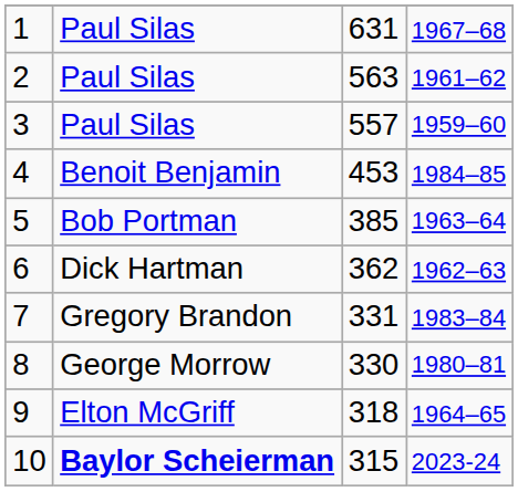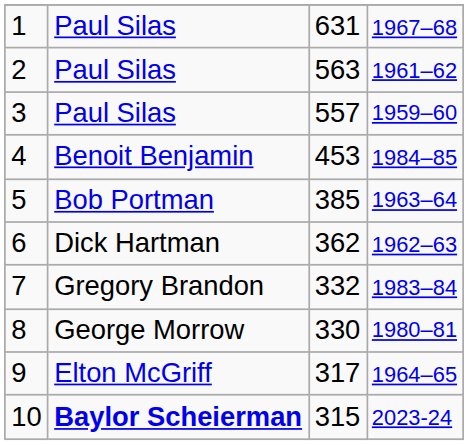7 | column 3: 331 -> 332
9 | column 3: 318 -> 317
